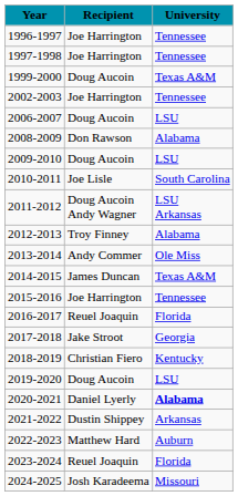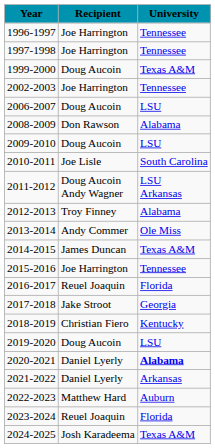2021-2022 | Recipient: Dustin Shippey -> Daniel Lyerly
2024-2025 | University: Missouri -> Texas A&M
